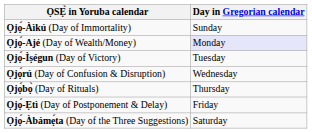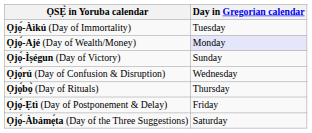Ọjọ́-Àìkú (Day of Immortality) | Day in Gregorian calendar: Sunday -> Tuesday
Ọjọ́-Ìṣégun (Day of Victory) | Day in Gregorian calendar: Tuesday -> Sunday
